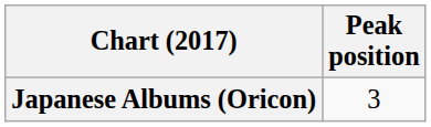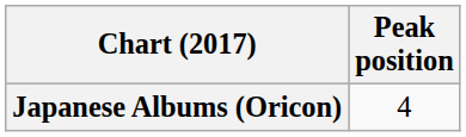Japanese Albums (Oricon) | Peak position: 3 -> 4
